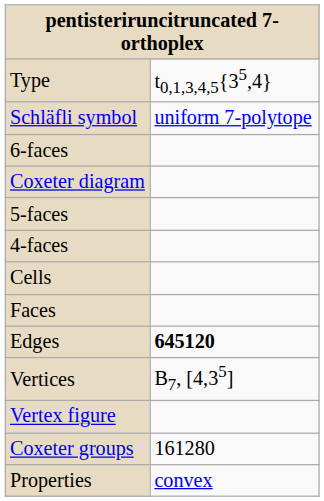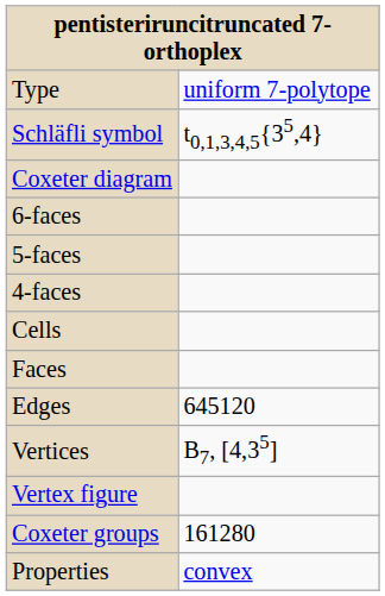Type | column 2: t0,1,3,4,5{35,4} -> uniform 7-polytope
Schläfli symbol | column 2: uniform 7-polytope -> t0,1,3,4,5{35,4}
rows swapped: Coxeter diagram <-> 6-faces
Edges | column 2: bold -> normal
